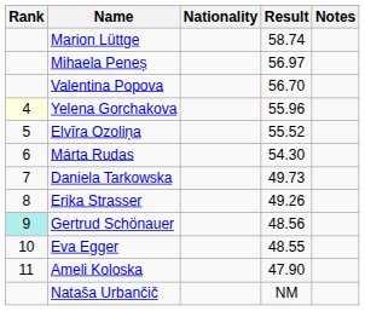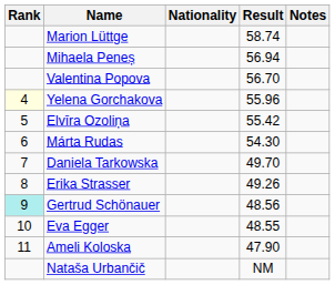Mihaela Peneș | Result: 56.97 -> 56.94
Elvīra Ozoliņa | Result: 55.52 -> 55.42
Daniela Tarkowska | Result: 49.73 -> 49.70
